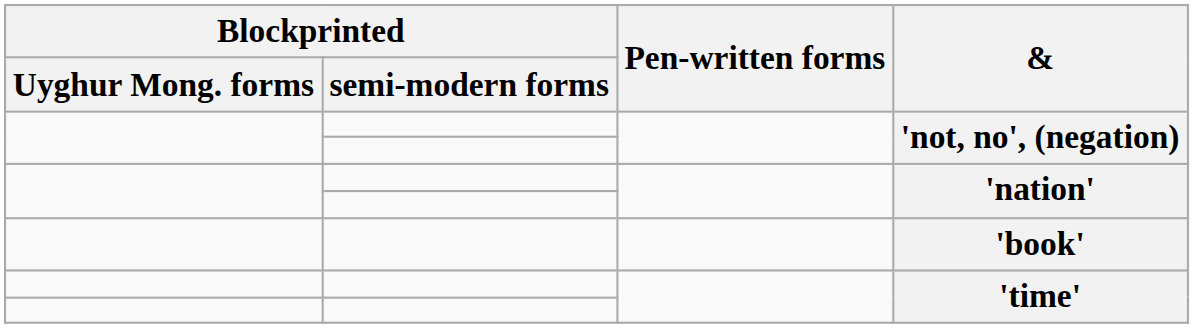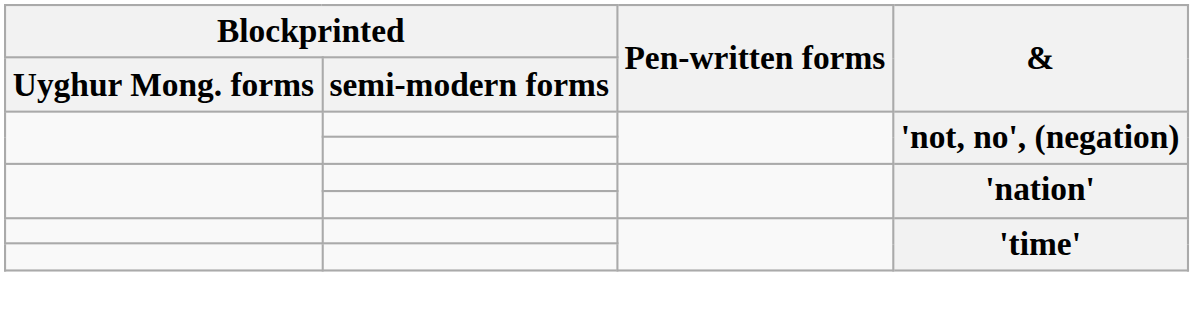- row: 'book'
